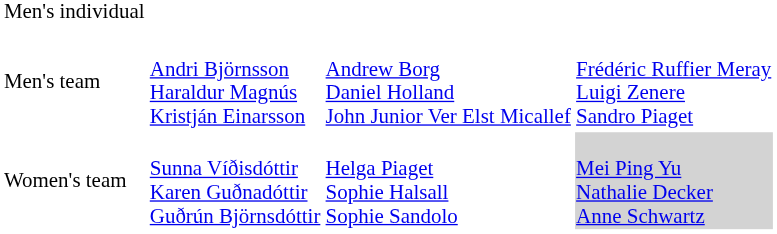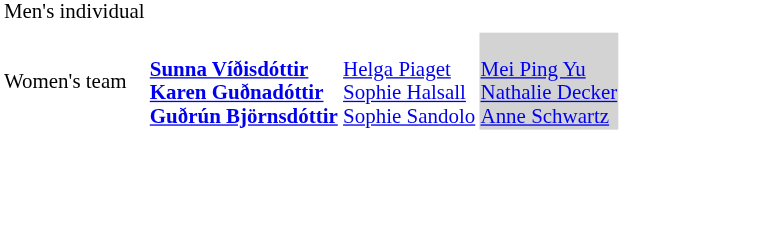- row: Men's team | Andri Björnsson Haraldur Magnús Kristján Einarsson | Andrew Borg Daniel Holland John Junior Ver Elst Micallef | Frédéric Ruffier Meray Luigi Zenere Sandro Piaget
Women's team | column 2: normal -> bold
